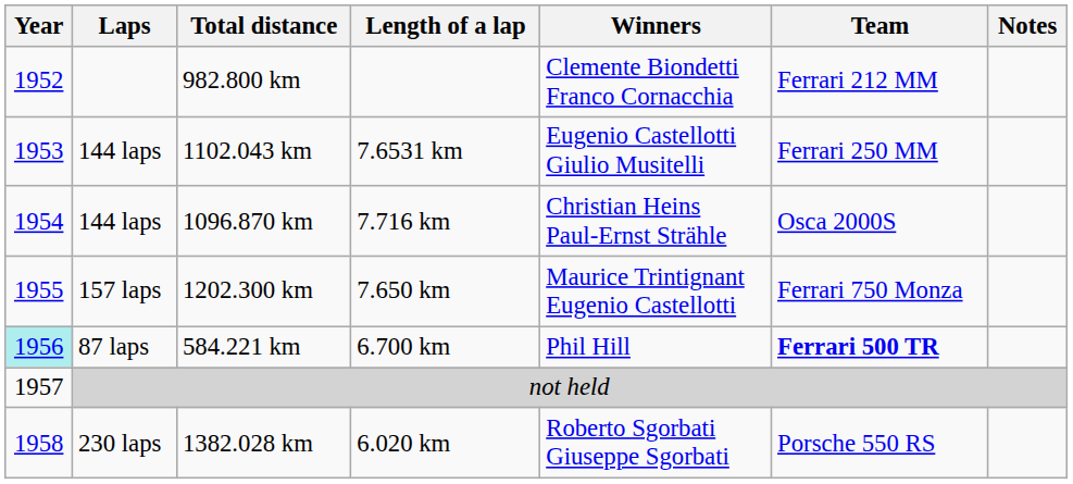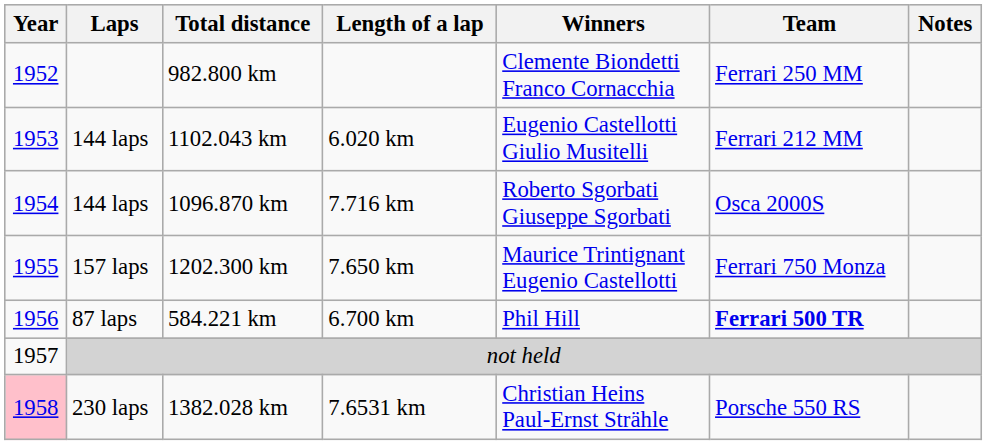982.800 km | Team: Ferrari 212 MM -> Ferrari 250 MM
1102.043 km | Length of a lap: 7.6531 km -> 6.020 km
1102.043 km | Team: Ferrari 250 MM -> Ferrari 212 MM
1096.870 km | Winners: Christian Heins Paul-Ernst Strähle -> Roberto Sgorbati Giuseppe Sgorbati
584.221 km | Year: paleturquoise background -> no background
1382.028 km | Year: no background -> pink background
1382.028 km | Length of a lap: 6.020 km -> 7.6531 km
1382.028 km | Winners: Roberto Sgorbati Giuseppe Sgorbati -> Christian Heins Paul-Ernst Strähle
